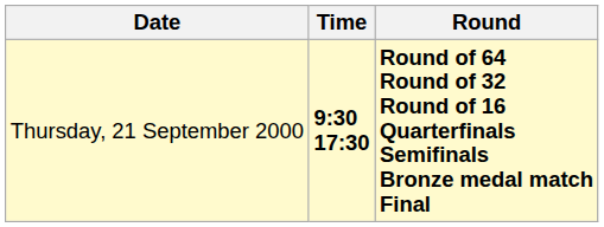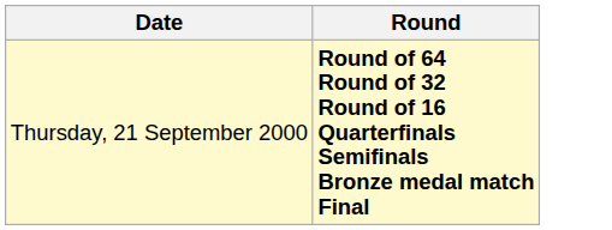- column: Time | 9:30 17:30
